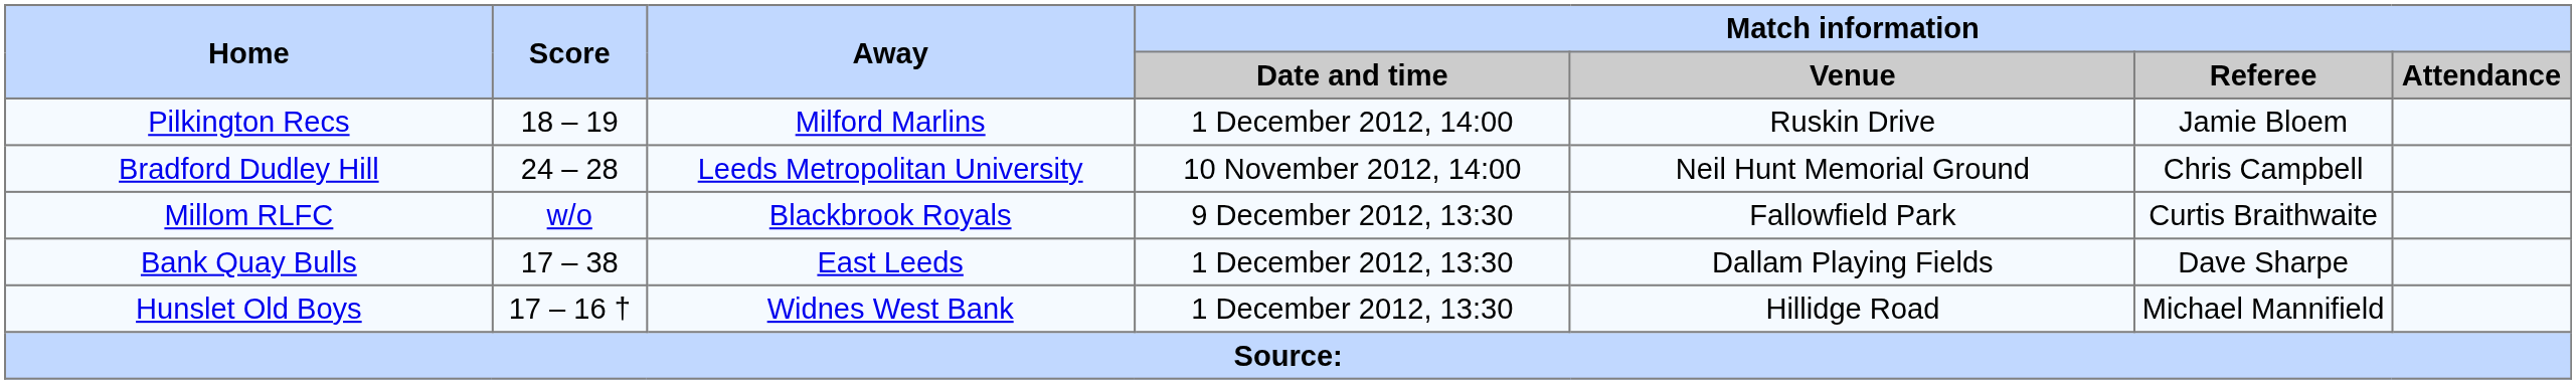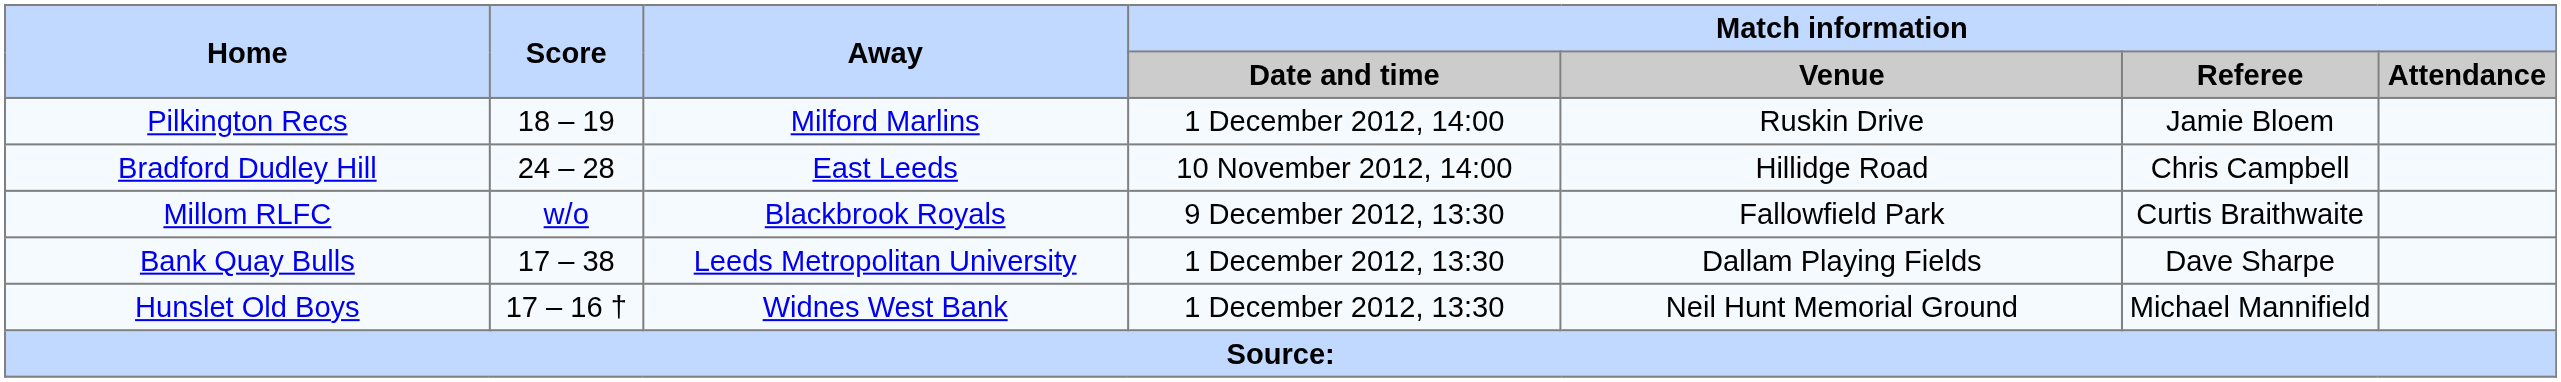Bradford Dudley Hill | Away: Leeds Metropolitan University -> East Leeds
Bradford Dudley Hill | Match information / Venue: Neil Hunt Memorial Ground -> Hillidge Road
Bank Quay Bulls | Away: East Leeds -> Leeds Metropolitan University
Hunslet Old Boys | Match information / Venue: Hillidge Road -> Neil Hunt Memorial Ground
